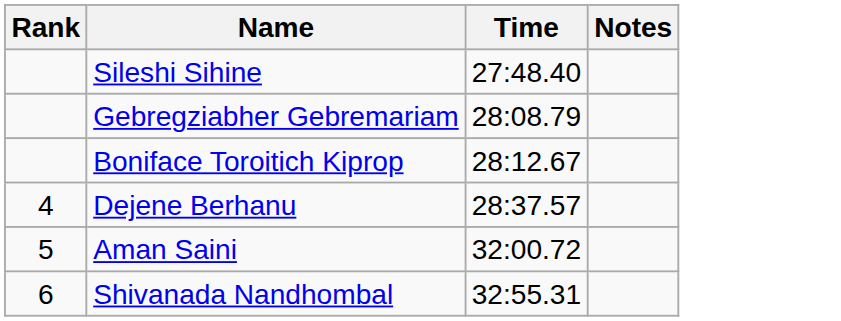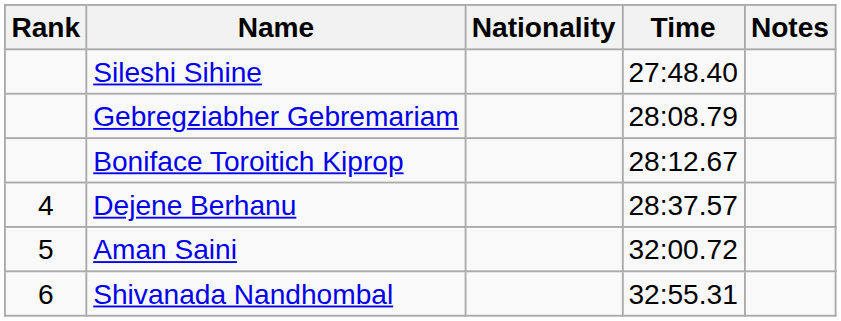+ column: Nationality
